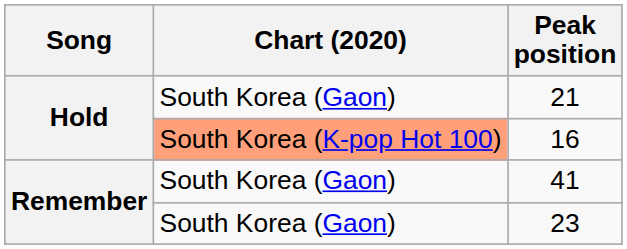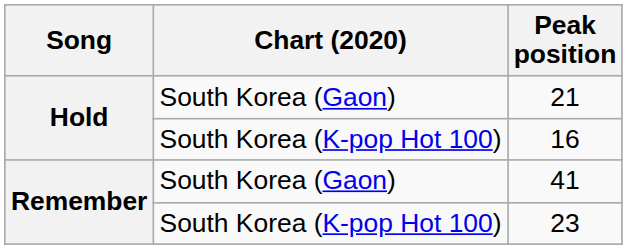16 | Chart (2020): lightsalmon background -> no background
23 | Chart (2020): South Korea (Gaon) -> South Korea (K-pop Hot 100)
